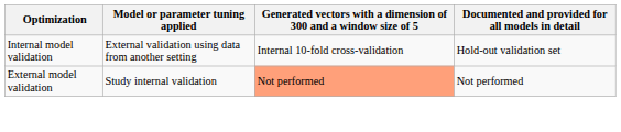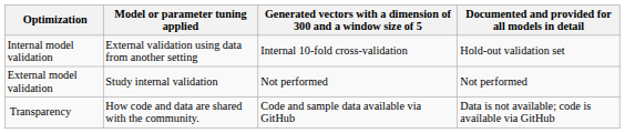External model validation | column 3: lightsalmon background -> no background
+ row: Transparency | How code and data are shared with the community. | Code and sample data available via GitHub | Data is not available; code is available via GitHub
